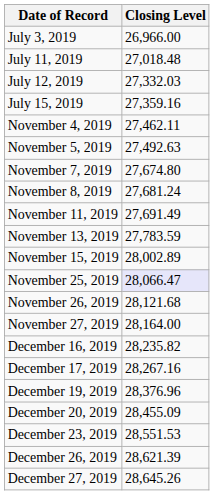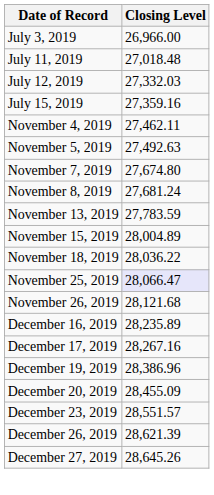- row: November 11, 2019 | 27,691.49
November 15, 2019 | Closing Level: 28,002.89 -> 28,004.89
+ row: November 18, 2019 | 28,036.22
- row: November 27, 2019 | 28,164.00
December 16, 2019 | Closing Level: 28,235.82 -> 28,235.89
December 19, 2019 | Closing Level: 28,376.96 -> 28,386.96
December 23, 2019 | Closing Level: 28,551.53 -> 28,551.57
